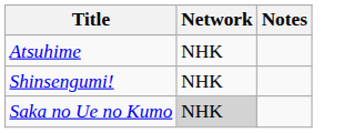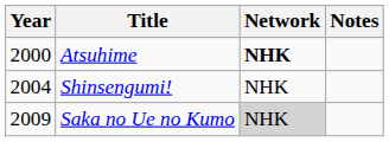+ column: Year | 2000 | 2004 | 2009
Atsuhime | Network: normal -> bold
